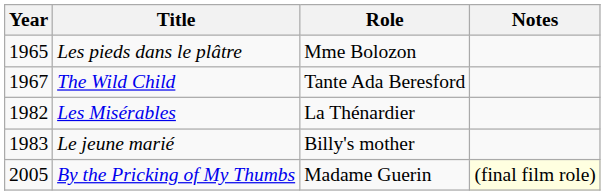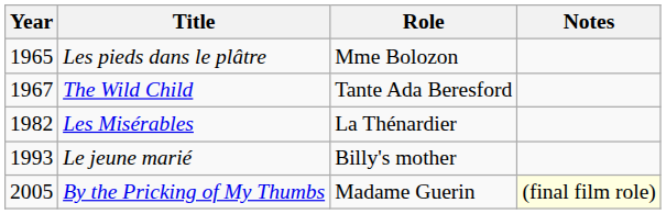Le jeune marié | Year: 1983 -> 1993
